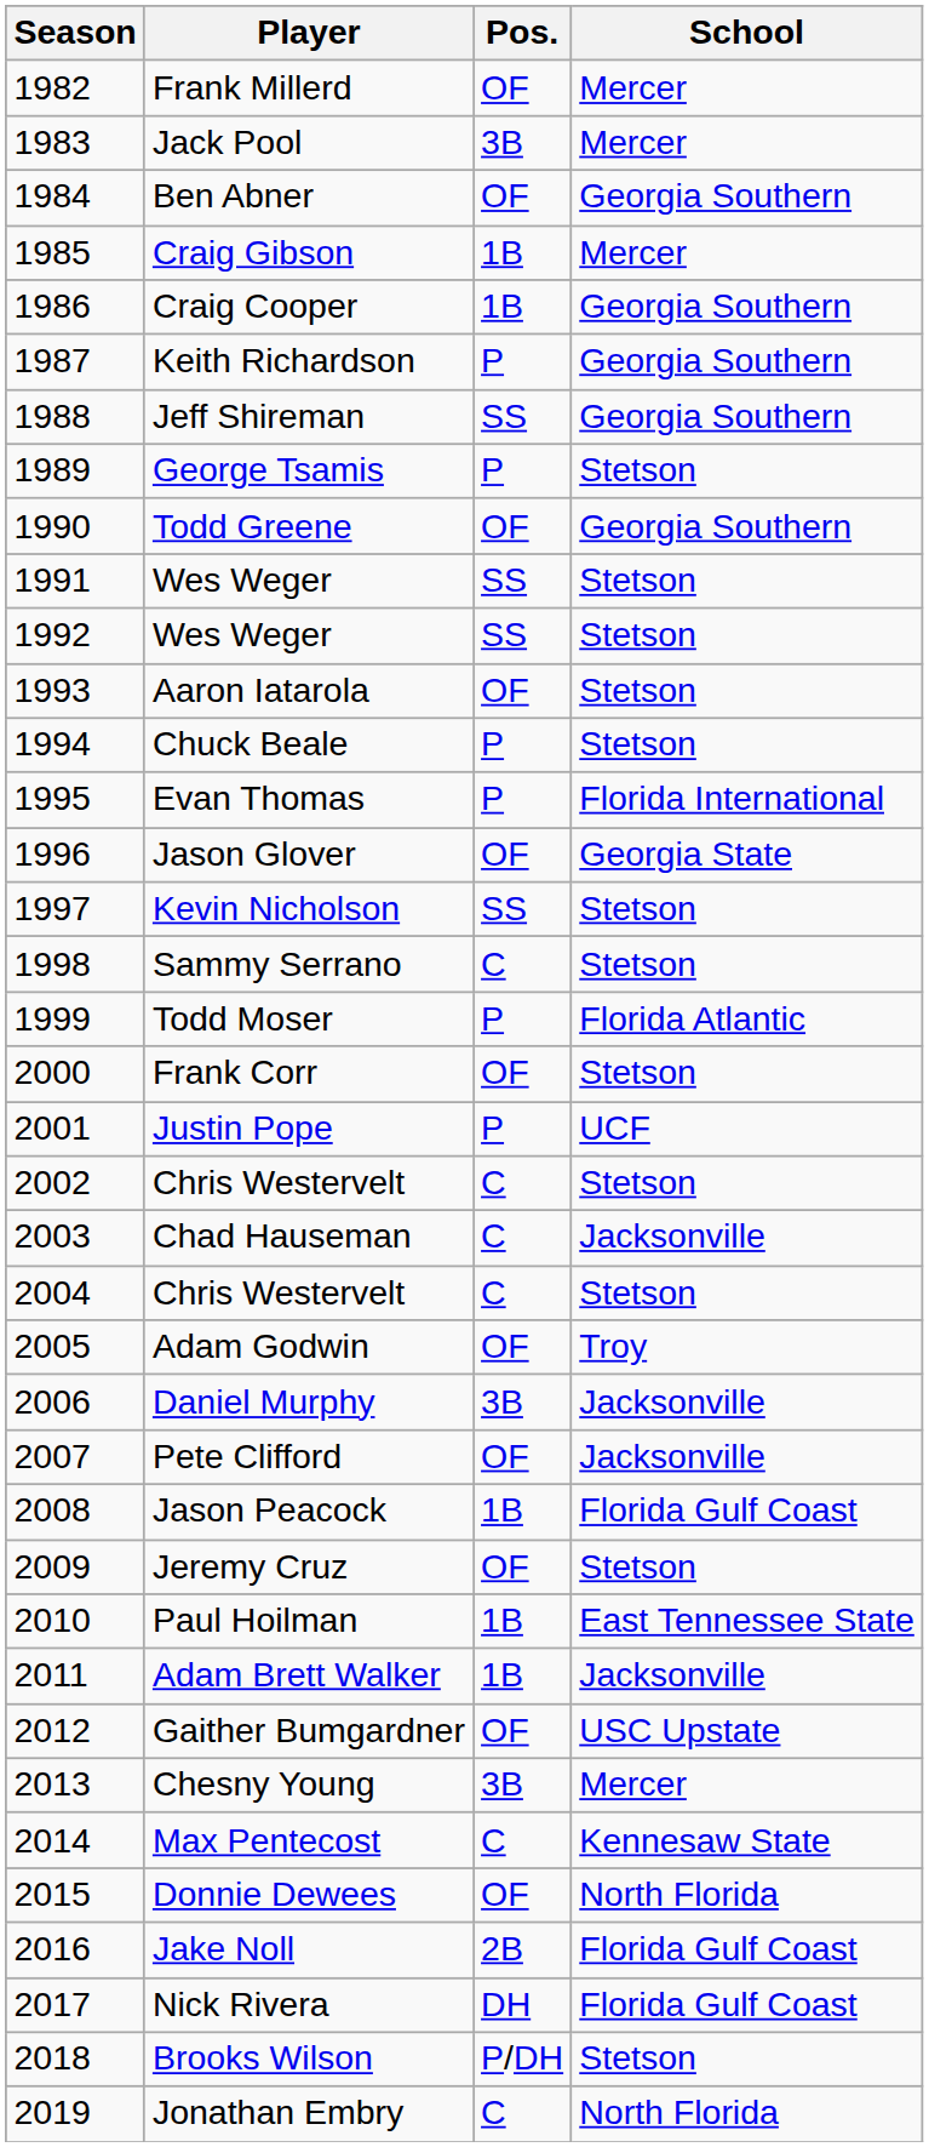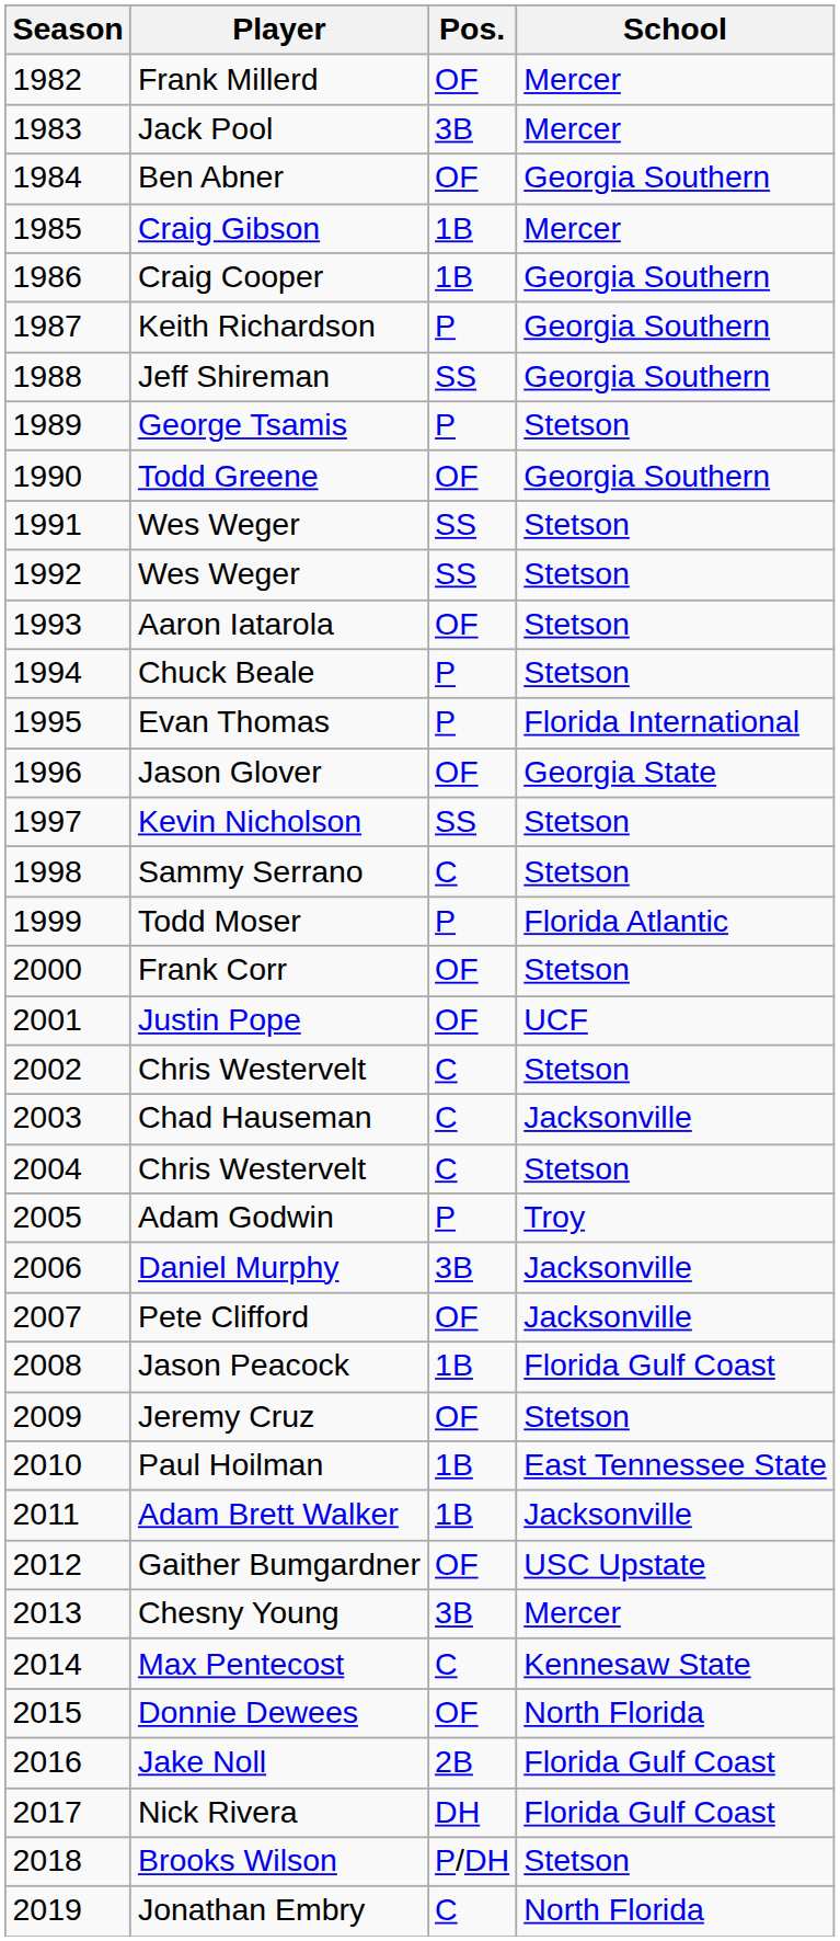Justin Pope | Pos.: P -> OF
Adam Godwin | Pos.: OF -> P
